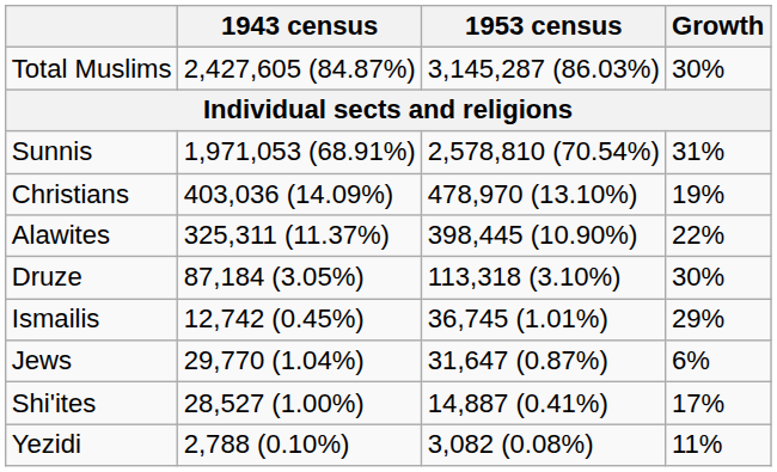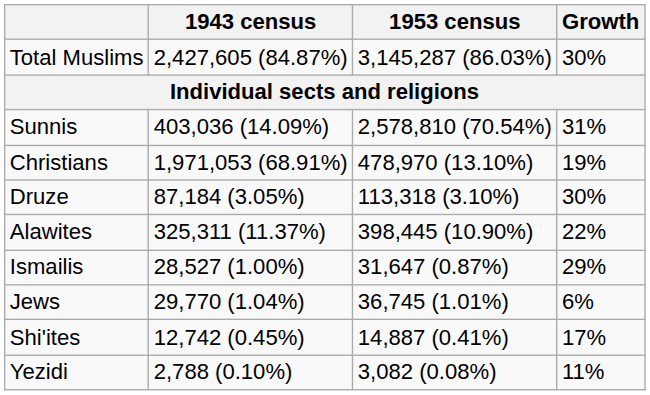Sunnis | 1943 census: 1,971,053 (68.91%) -> 403,036 (14.09%)
Christians | 1943 census: 403,036 (14.09%) -> 1,971,053 (68.91%)
rows swapped: Alawites <-> Druze
Ismailis | 1943 census: 12,742 (0.45%) -> 28,527 (1.00%)
Ismailis | 1953 census: 36,745 (1.01%) -> 31,647 (0.87%)
Jews | 1953 census: 31,647 (0.87%) -> 36,745 (1.01%)
Shi'ites | 1943 census: 28,527 (1.00%) -> 12,742 (0.45%)
